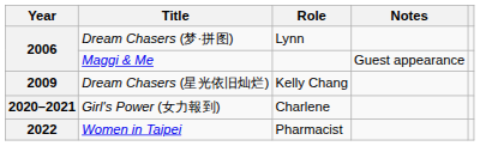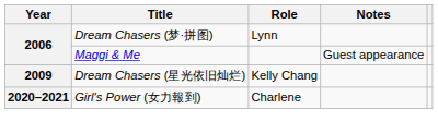- row: 2022 | Women in Taipei | Pharmacist
